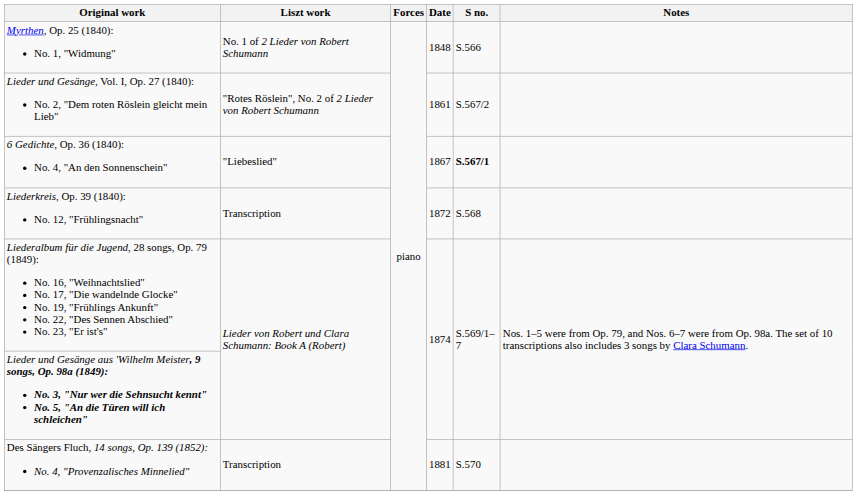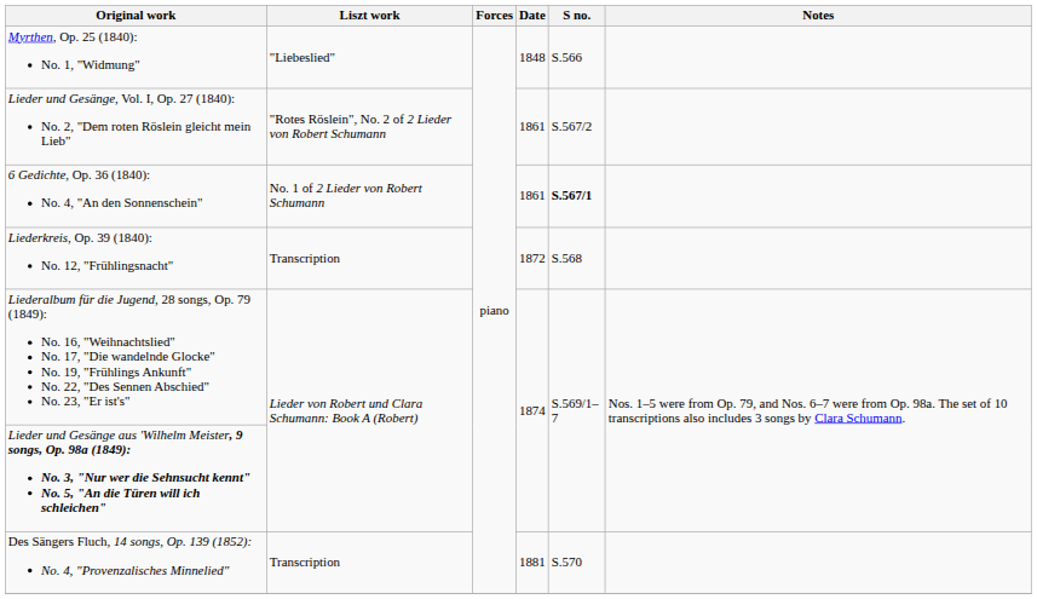Myrthen, Op. 25 (1840): No. 1, "Widmung" | Liszt work: No. 1 of 2 Lieder von Robert Schumann -> "Liebeslied"
6 Gedichte, Op. 36 (1840): No. 4, "An den Sonnenschein" | Liszt work: "Liebeslied" -> No. 1 of 2 Lieder von Robert Schumann
6 Gedichte, Op. 36 (1840): No. 4, "An den Sonnenschein" | Date: 1867 -> 1861
